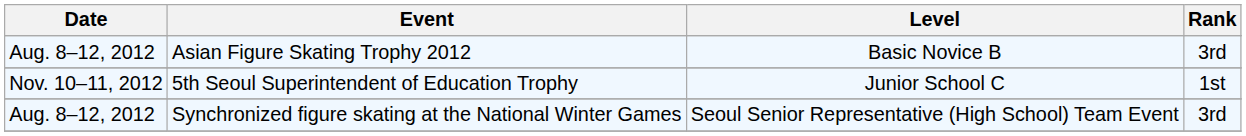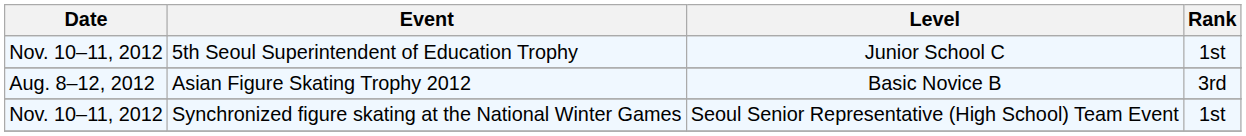rows swapped: Asian Figure Skating Trophy 2012 <-> 5th Seoul Superintendent of Education Trophy
Synchronized figure skating at the National Winter Games | Date: Aug. 8–12, 2012 -> Nov. 10–11, 2012
Synchronized figure skating at the National Winter Games | Rank: 3rd -> 1st
